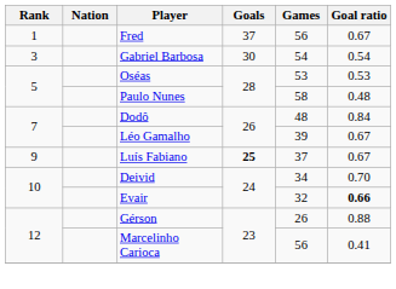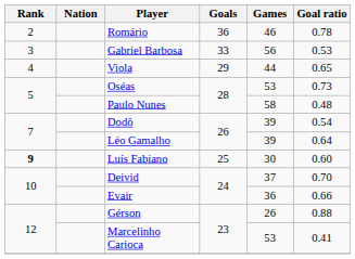- row: 1 | Fred | 37 | 56 | 0.67
+ row: 2 | Romário | 36 | 46 | 0.78
Gabriel Barbosa | Goals: 30 -> 33
Gabriel Barbosa | Games: 54 -> 56
Gabriel Barbosa | Goal ratio: 0.54 -> 0.53
+ row: 4 | Viola | 29 | 44 | 0.65
Oséas | Goal ratio: 0.53 -> 0.73
Dodô | Games: 48 -> 39
Dodô | Goal ratio: 0.84 -> 0.54
Léo Gamalho | Goal ratio: 0.67 -> 0.64
Luís Fabiano | Rank: normal -> bold
Luís Fabiano | Goals: bold -> normal
Luís Fabiano | Games: 37 -> 30
Luís Fabiano | Goal ratio: 0.67 -> 0.60
Deivid | Games: 34 -> 37
Evair | Games: 32 -> 36
Evair | Goal ratio: bold -> normal
Marcelinho Carioca | Games: 56 -> 53
